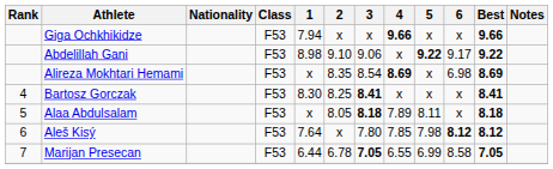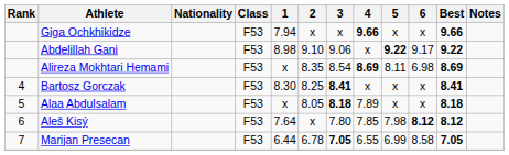Alireza Mokhtari Hemami | 5: x -> 8.11
Alaa Abdulsalam | 5: 8.11 -> x
